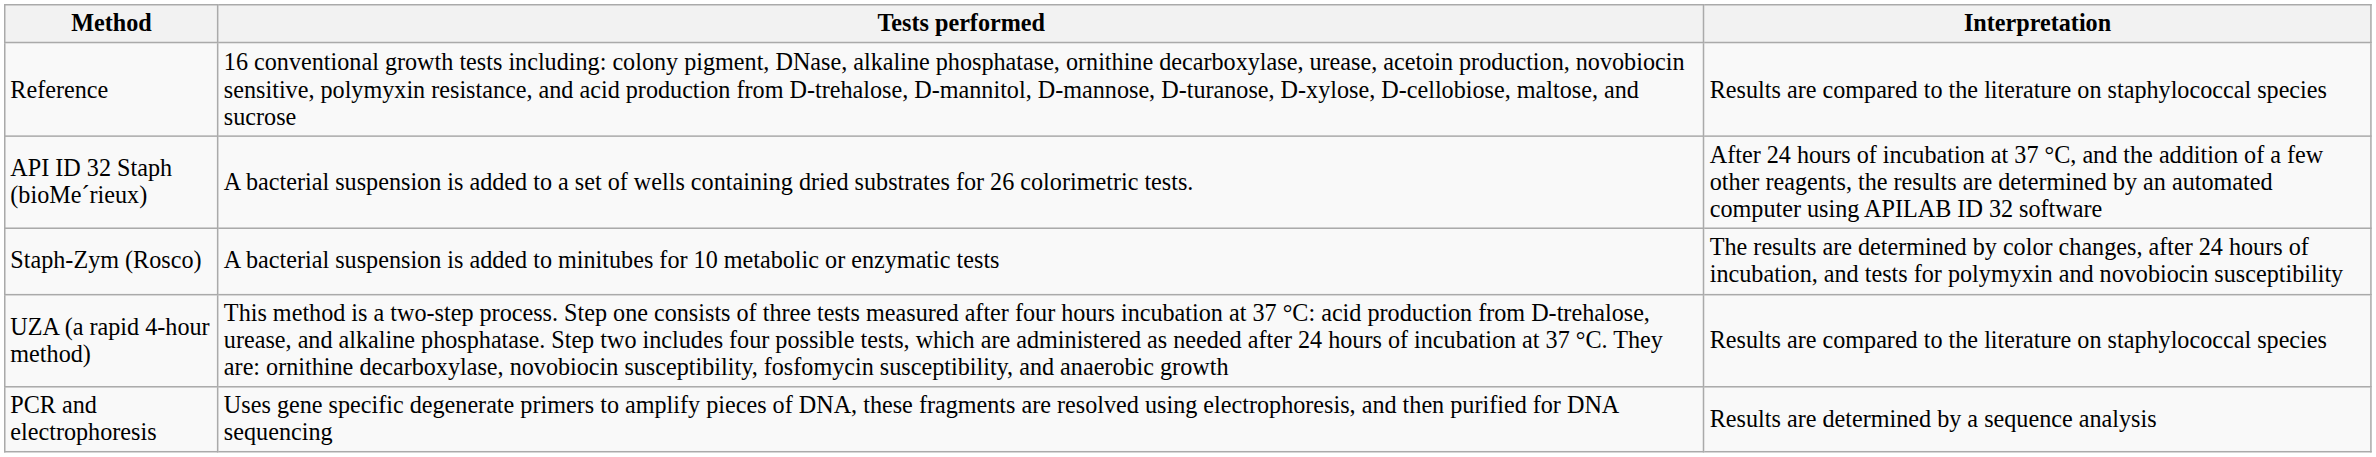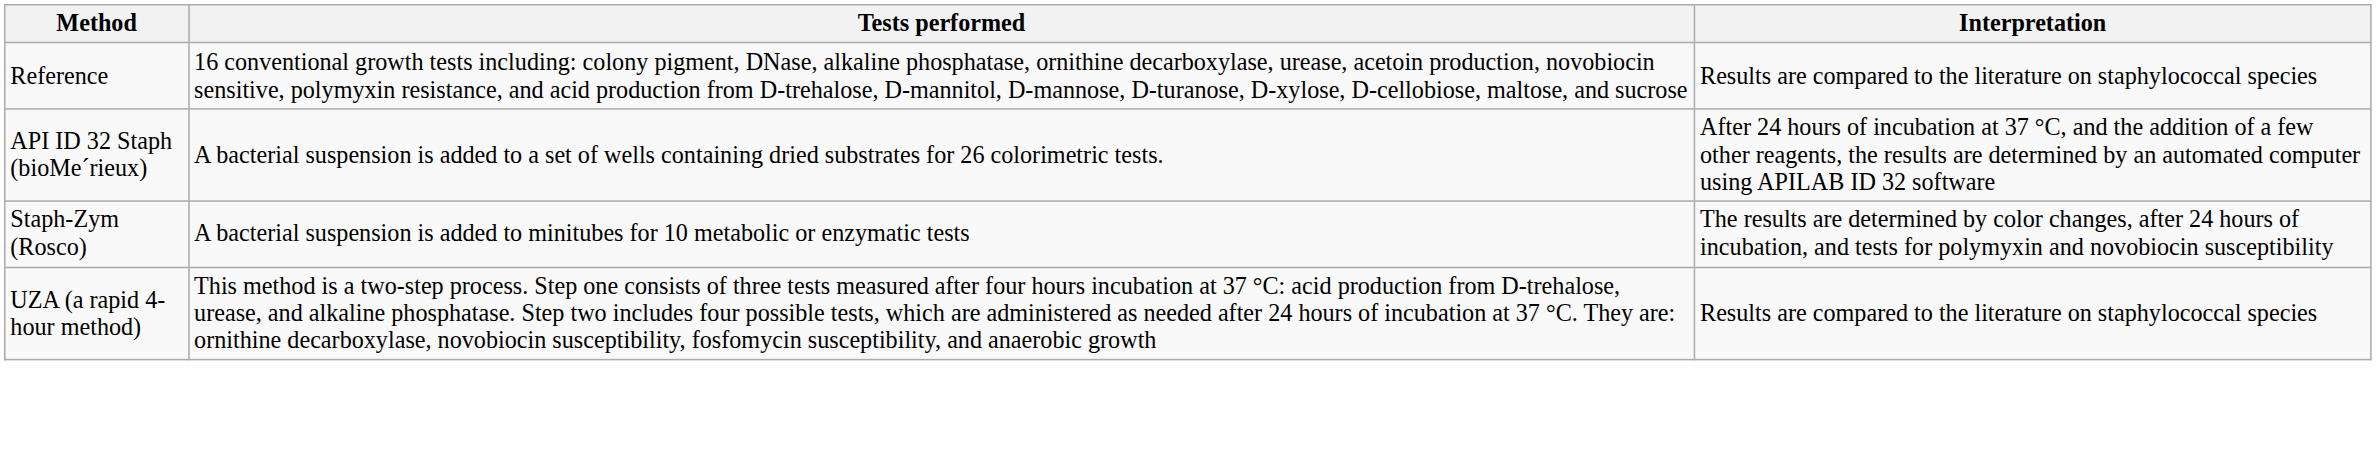- row: PCR and electrophoresis | Uses gene specific degenerate primers to amplify pieces of DNA, these fragments are resolved using electrophoresis, and then purified for DNA sequencing | Results are determined by a sequence analysis
